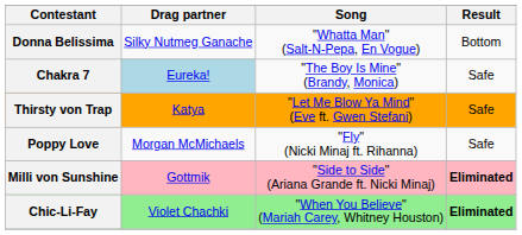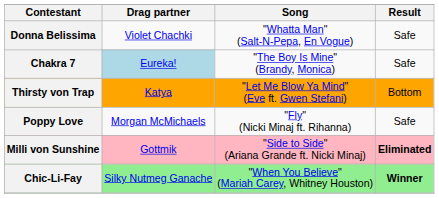Donna Belissima | Drag partner: Silky Nutmeg Ganache -> Violet Chachki
Donna Belissima | Result: Bottom -> Safe
Thirsty von Trap | Result: Safe -> Bottom
Chic-Li-Fay | Drag partner: Violet Chachki -> Silky Nutmeg Ganache
Chic-Li-Fay | Result: Eliminated -> Winner
